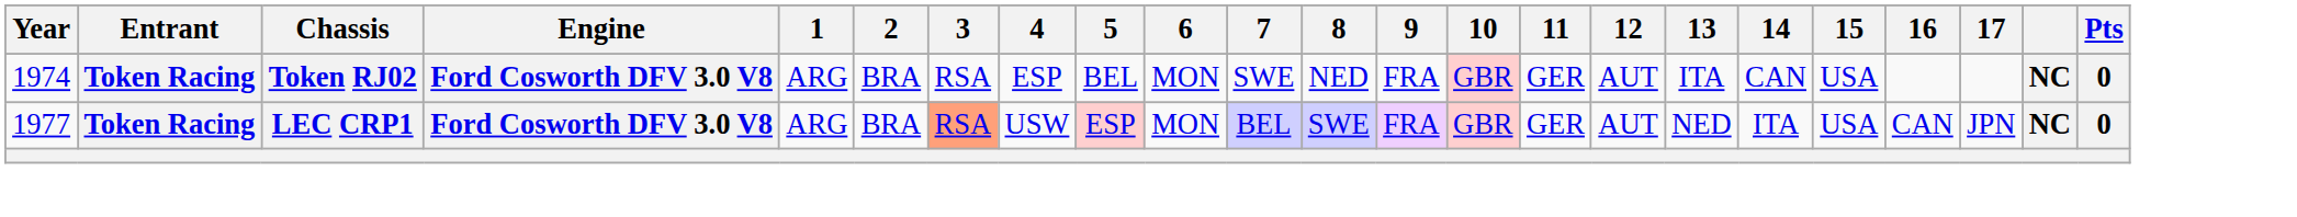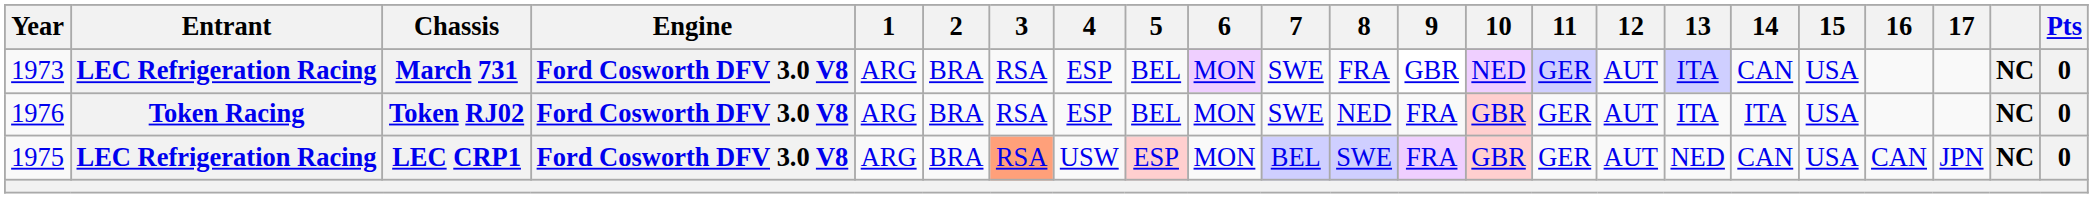+ row: 1973 | LEC Refrigeration Racing | March 731 | Ford Cosworth DFV 3.0 V8 | ARG | BRA | RSA | ESP | BEL | MON | SWE | FRA | GBR | NED | GER | AUT | ITA | CAN | USA | NC | 0
Token RJ02 | Year: 1974 -> 1976
Token RJ02 | 14: CAN -> ITA
LEC CRP1 | Year: 1977 -> 1975
LEC CRP1 | Entrant: Token Racing -> LEC Refrigeration Racing
LEC CRP1 | 14: ITA -> CAN
